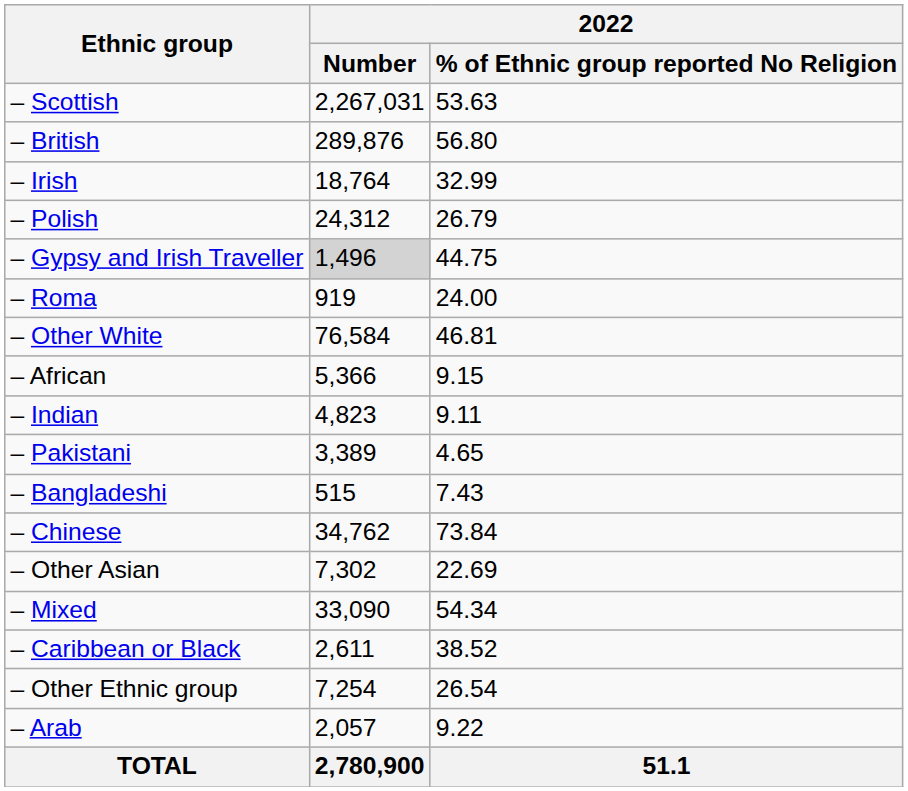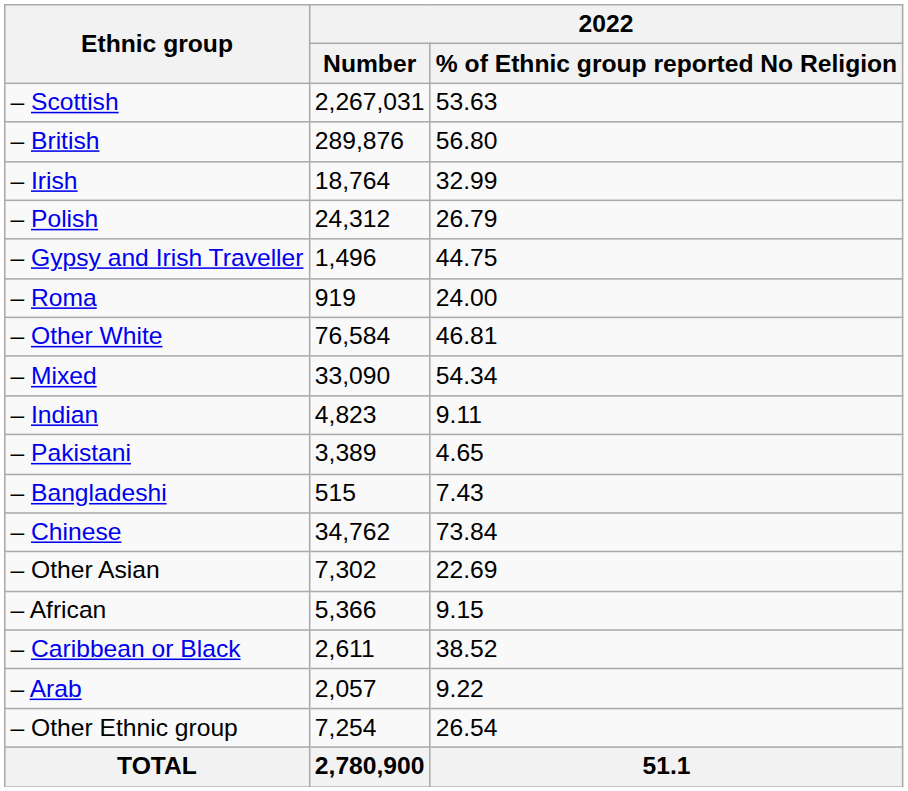– Gypsy and Irish Traveller | 2022 / Number: lightgrey background -> no background
rows swapped: – Mixed <-> – African
rows swapped: – Arab <-> – Other Ethnic group
